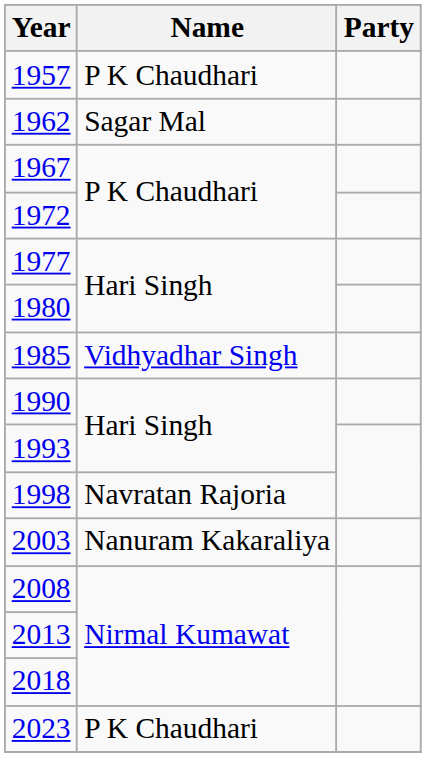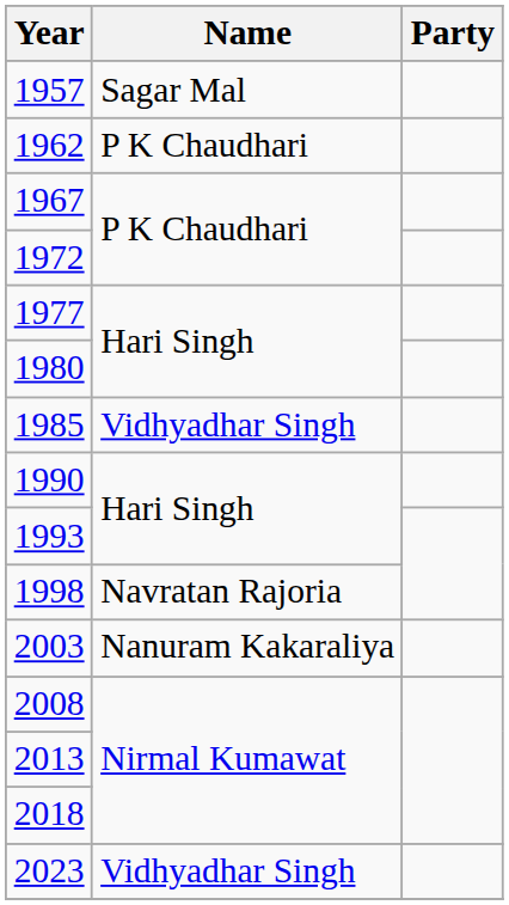1957 | Name: P K Chaudhari -> Sagar Mal
1962 | Name: Sagar Mal -> P K Chaudhari
2023 | Name: P K Chaudhari -> Vidhyadhar Singh
